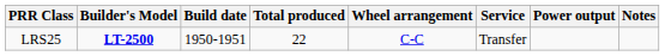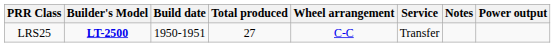columns swapped: Power output <-> Notes
LRS25 | Total produced: 22 -> 27
